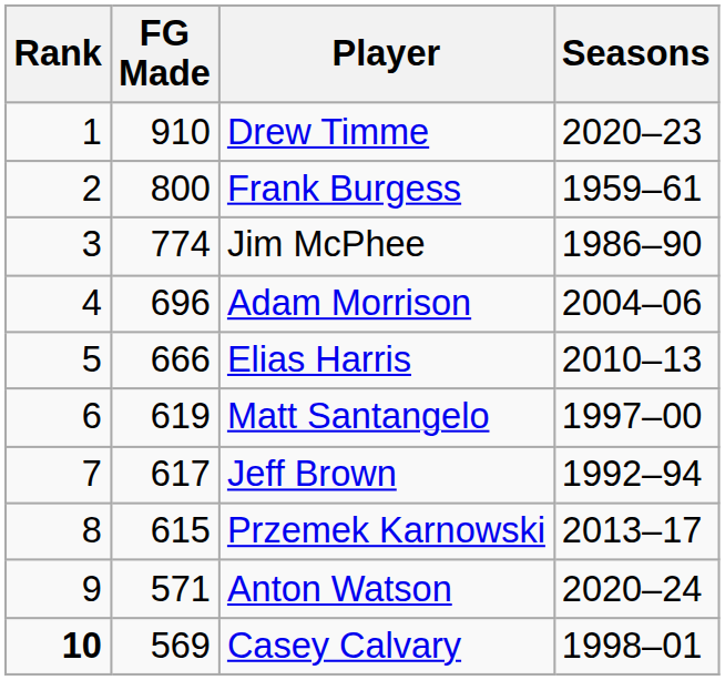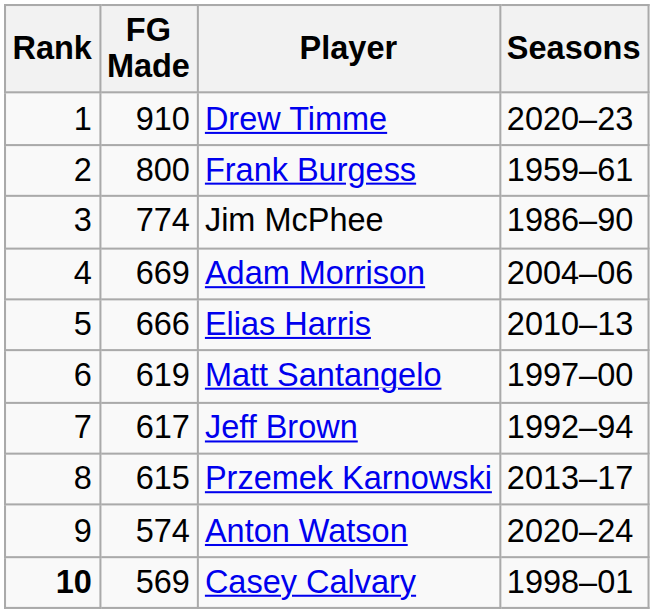Adam Morrison | FG Made: 696 -> 669
Anton Watson | FG Made: 571 -> 574
